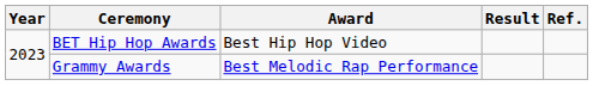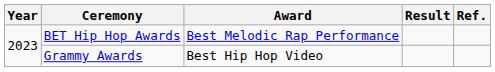BET Hip Hop Awards | Award: Best Hip Hop Video -> Best Melodic Rap Performance
Grammy Awards | Award: Best Melodic Rap Performance -> Best Hip Hop Video
